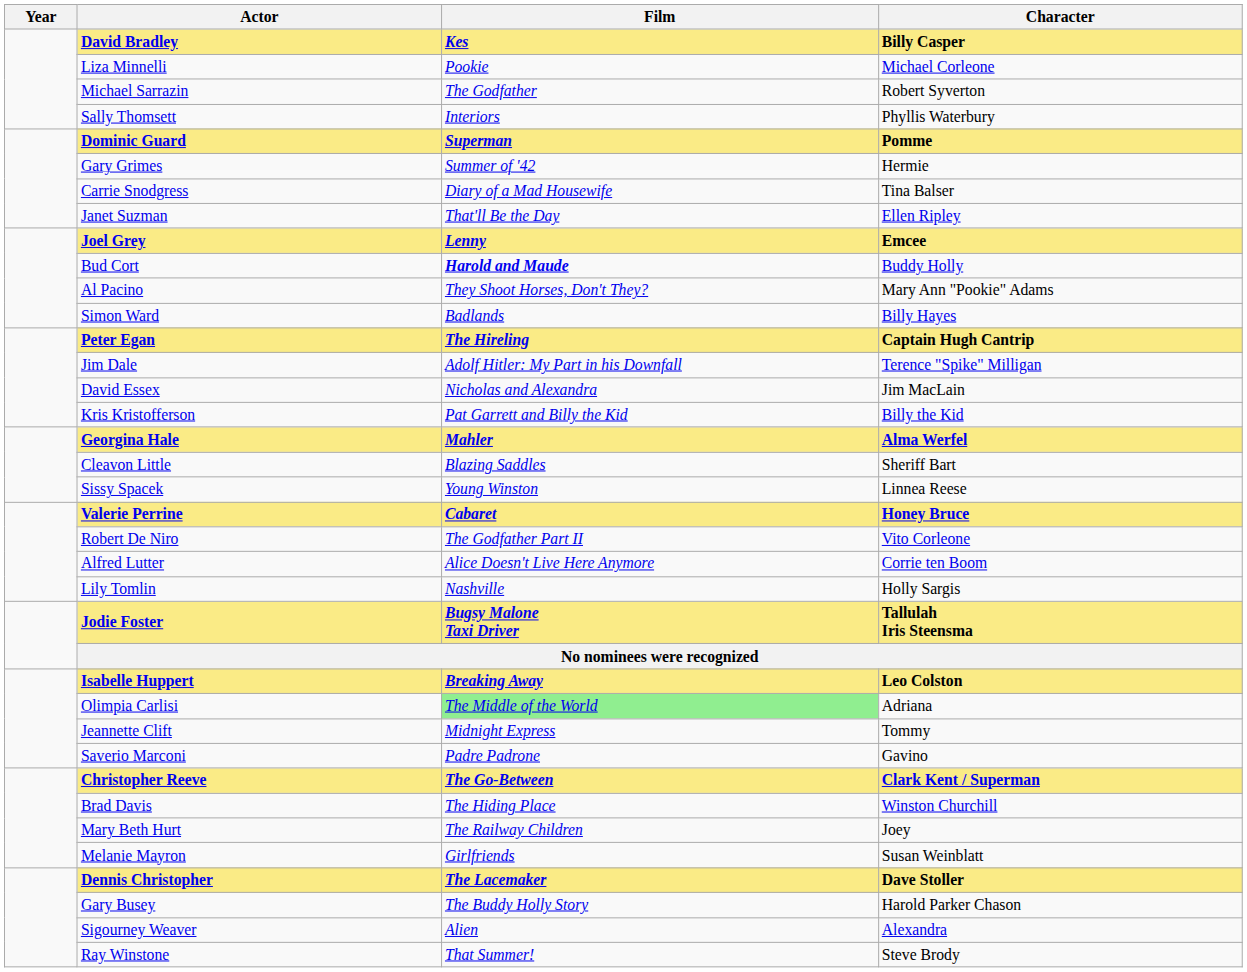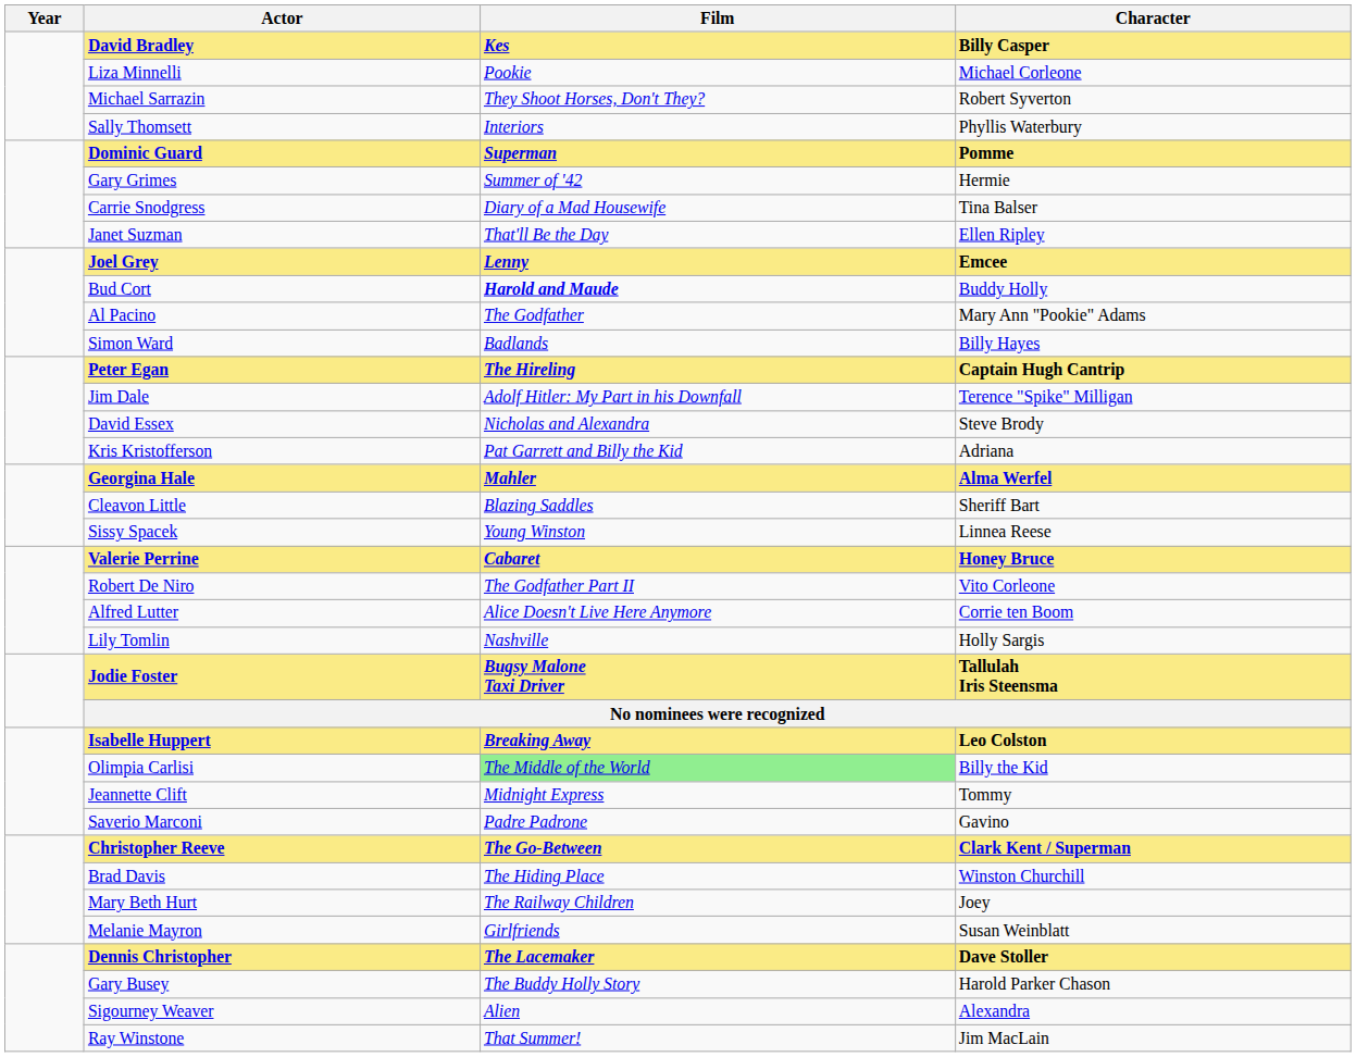Michael Sarrazin | Film: The Godfather -> They Shoot Horses, Don't They?
Al Pacino | Film: They Shoot Horses, Don't They? -> The Godfather
David Essex | Character: Jim MacLain -> Steve Brody
Kris Kristofferson | Character: Billy the Kid -> Adriana
Olimpia Carlisi | Character: Adriana -> Billy the Kid
Ray Winstone | Character: Steve Brody -> Jim MacLain
